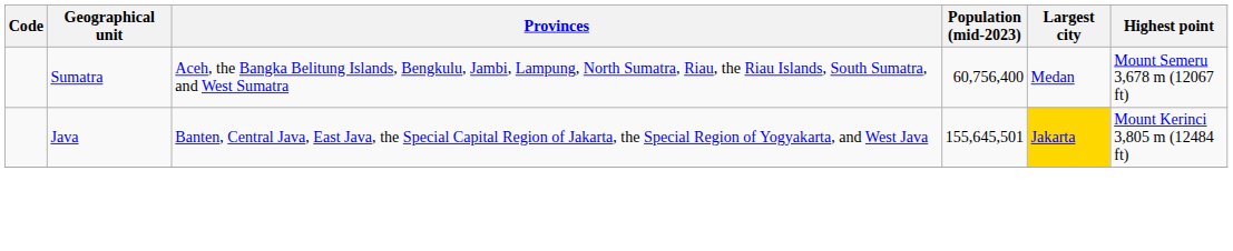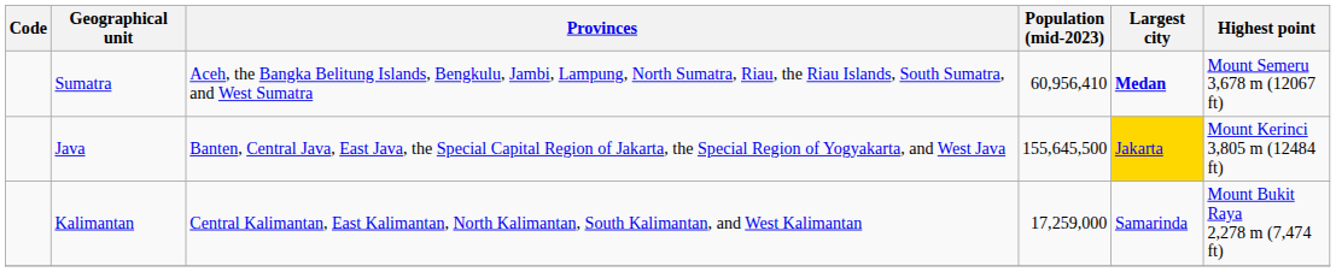Sumatra | Population (mid-2023): 60,756,400 -> 60,956,410
Sumatra | Largest city: normal -> bold
Java | Population (mid-2023): 155,645,501 -> 155,645,500
+ row: Kalimantan | Central Kalimantan, East Kalimantan, North Kalimantan, South Kalimantan, and West Kalimantan | 17,259,000 | Samarinda | Mount Bukit Raya 2,278 m (7,474 ft)
